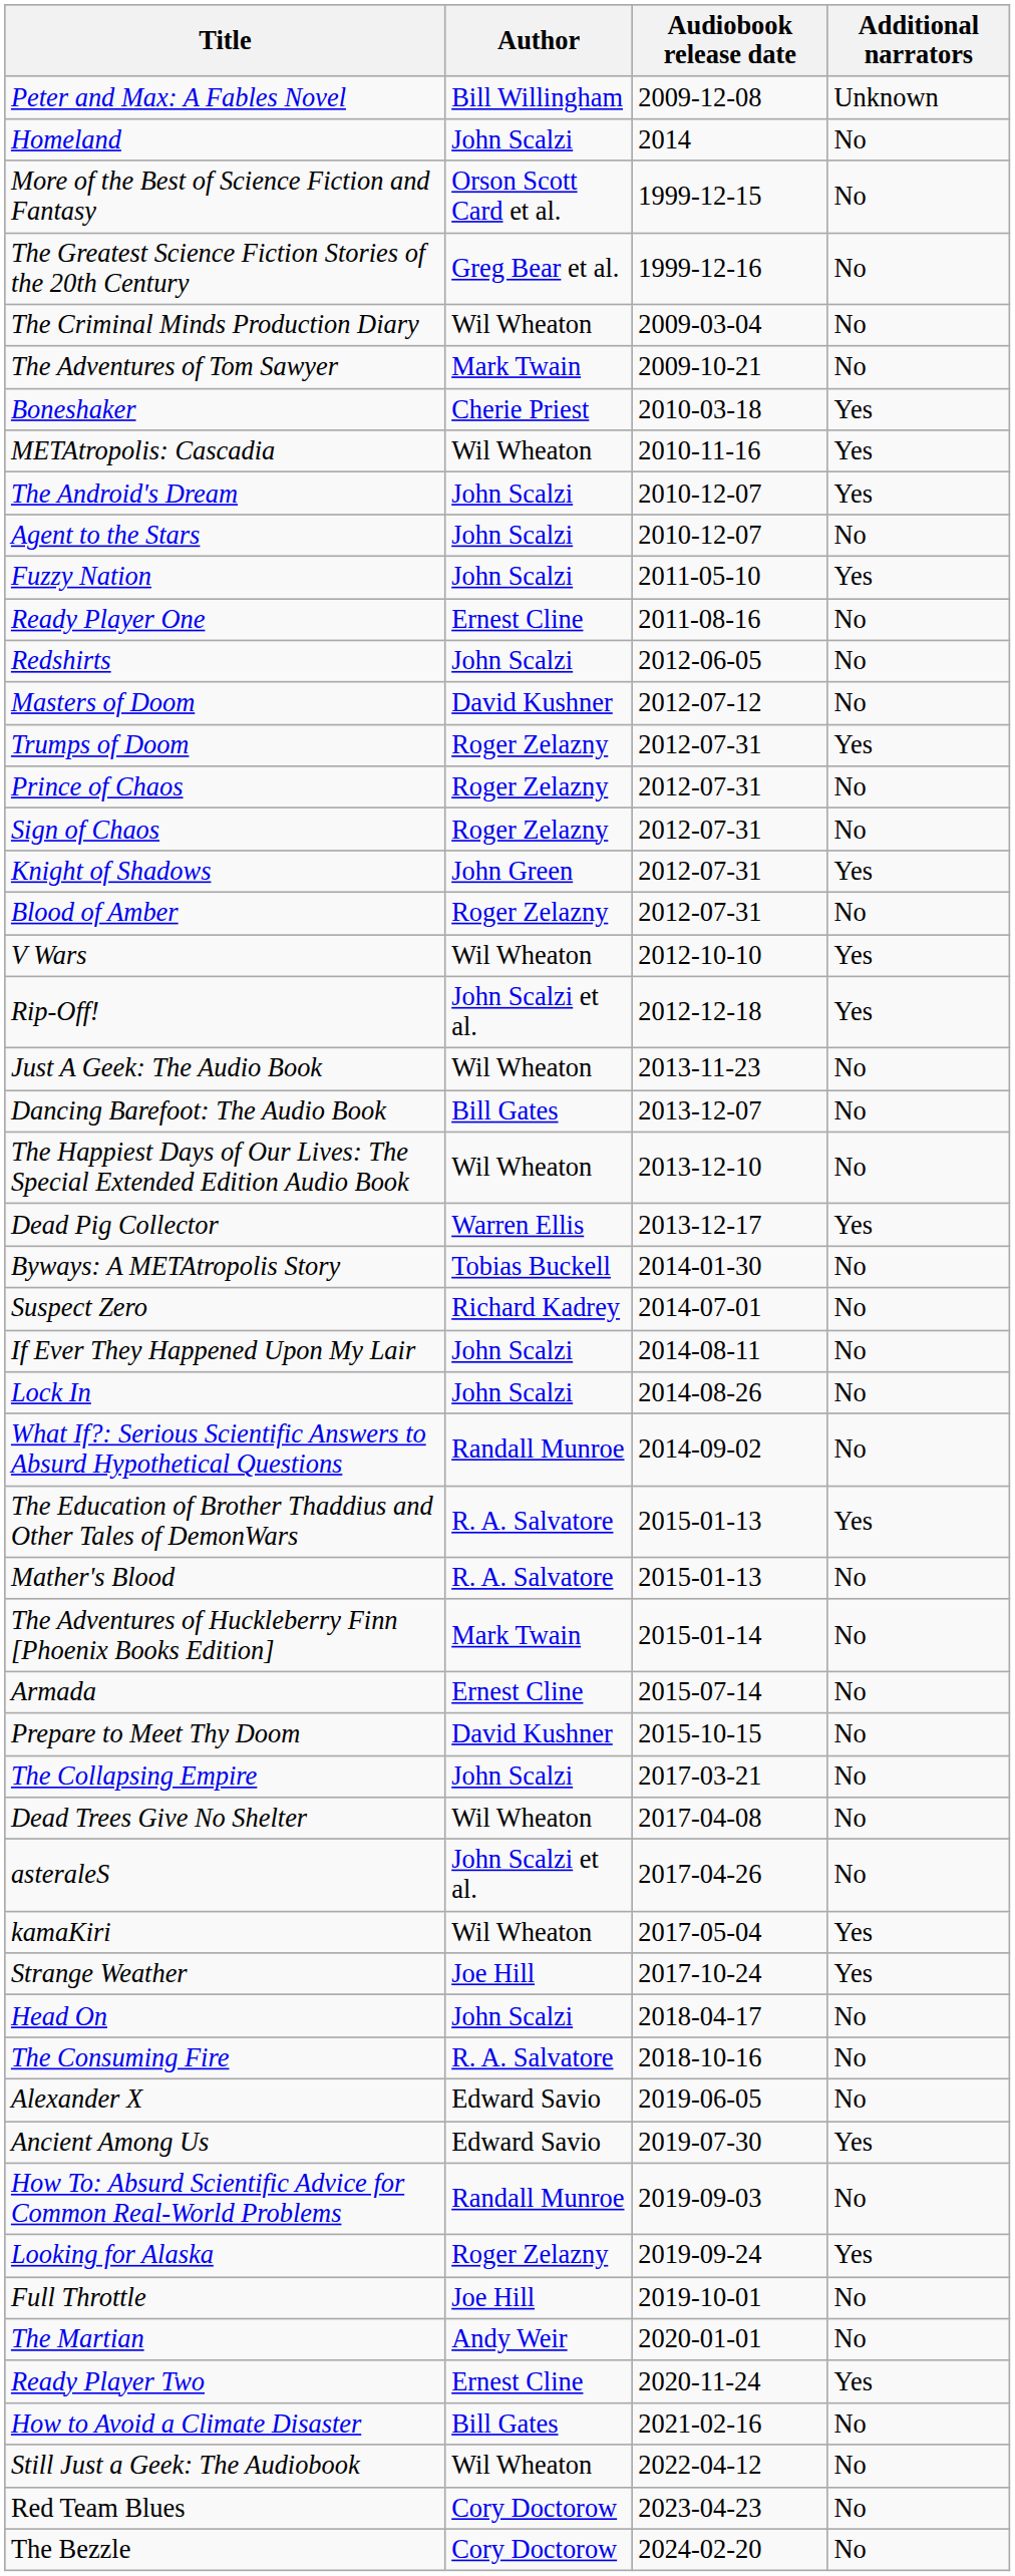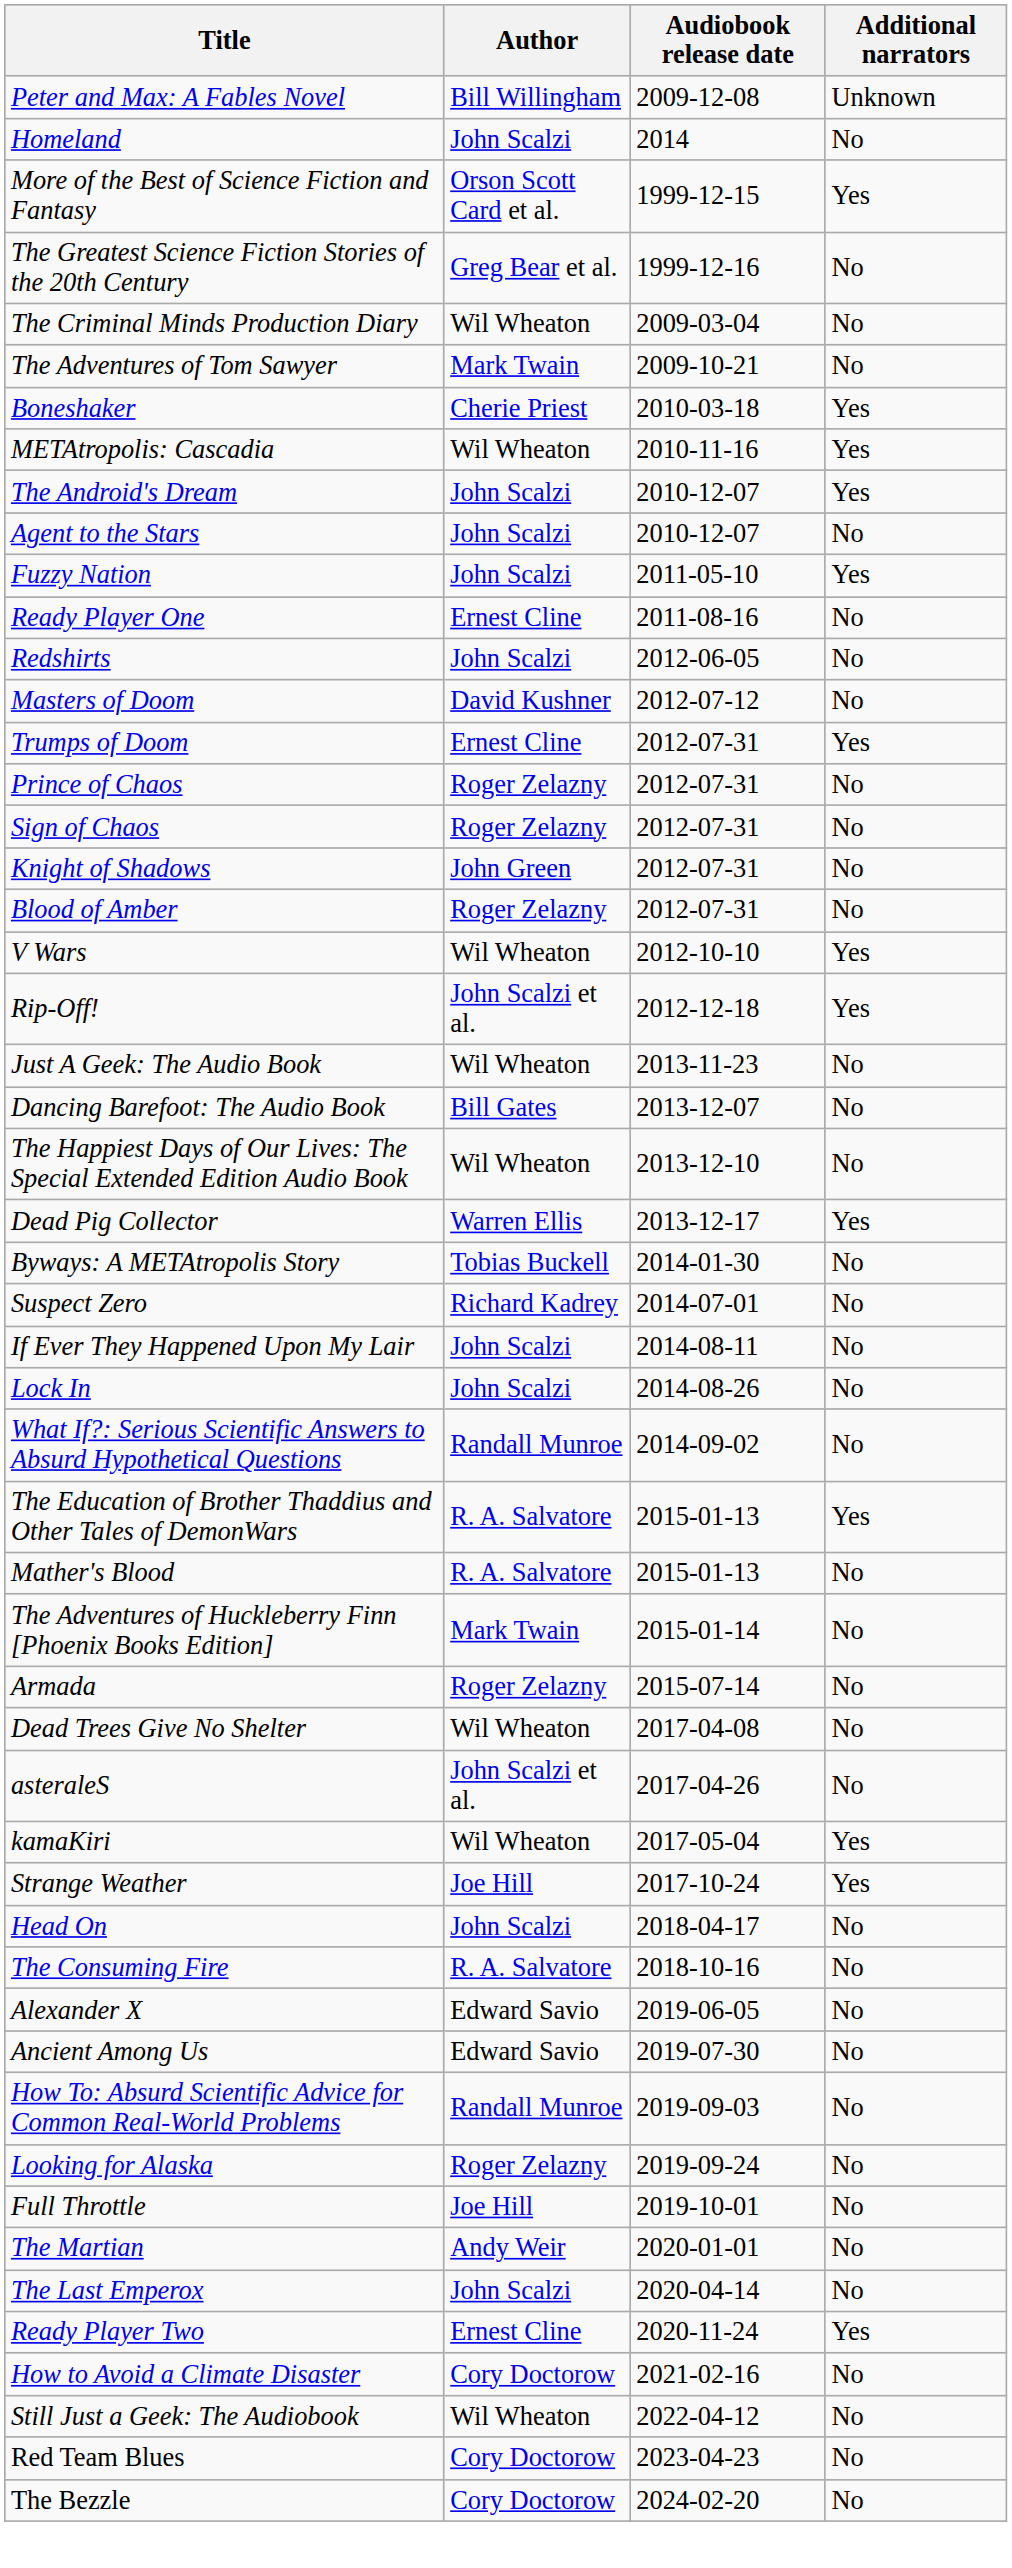More of the Best of Science Fiction and Fantasy | Additional narrators: No -> Yes
Trumps of Doom | Author: Roger Zelazny -> Ernest Cline
Knight of Shadows | Additional narrators: Yes -> No
Armada | Author: Ernest Cline -> Roger Zelazny
- row: Prepare to Meet Thy Doom | David Kushner | 2015-10-15 | No
- row: The Collapsing Empire | John Scalzi | 2017-03-21 | No
Ancient Among Us | Additional narrators: Yes -> No
Looking for Alaska | Additional narrators: Yes -> No
+ row: The Last Emperox | John Scalzi | 2020-04-14 | No
How to Avoid a Climate Disaster | Author: Bill Gates -> Cory Doctorow
